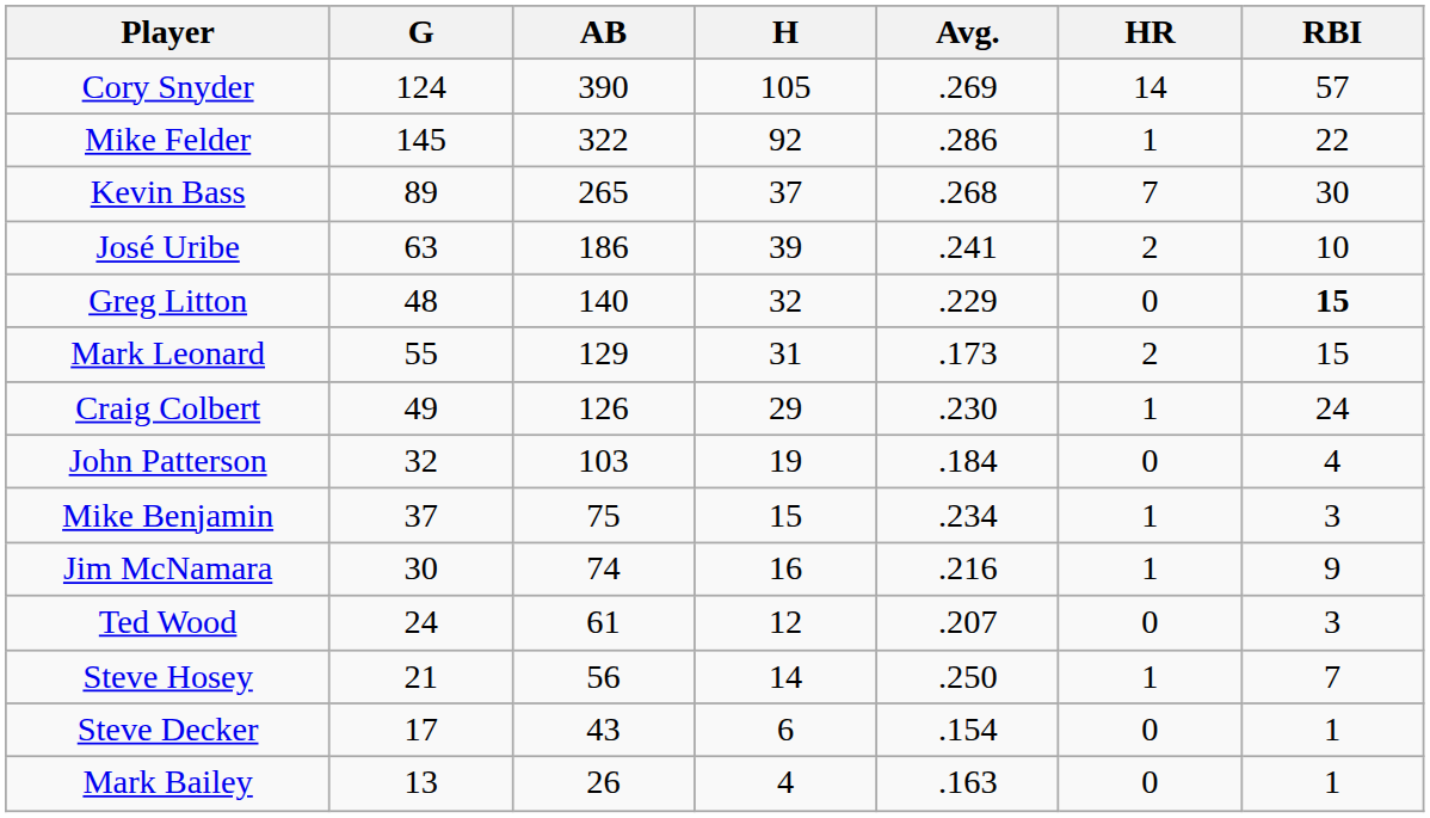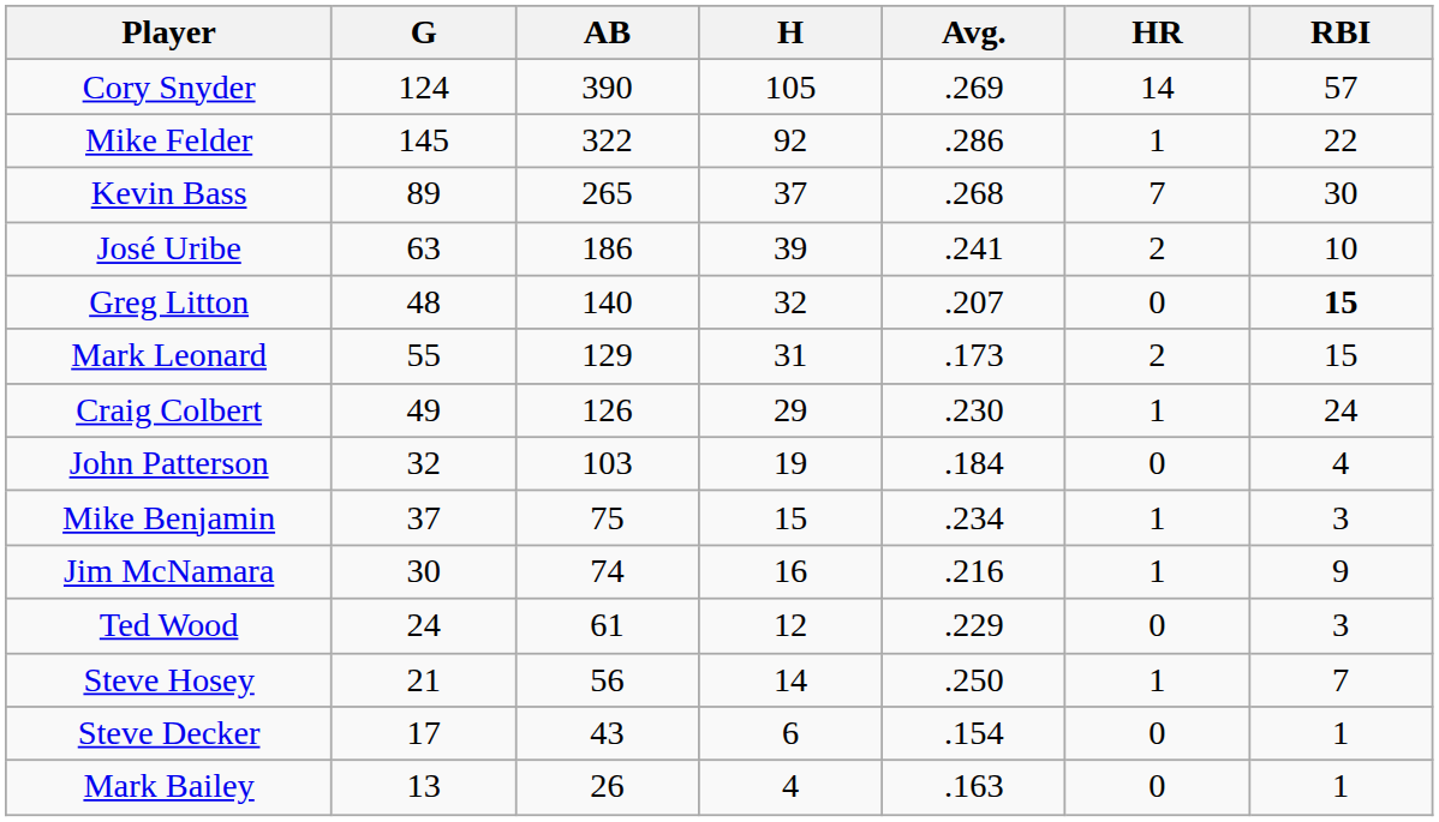Greg Litton | Avg.: .229 -> .207
Ted Wood | Avg.: .207 -> .229
